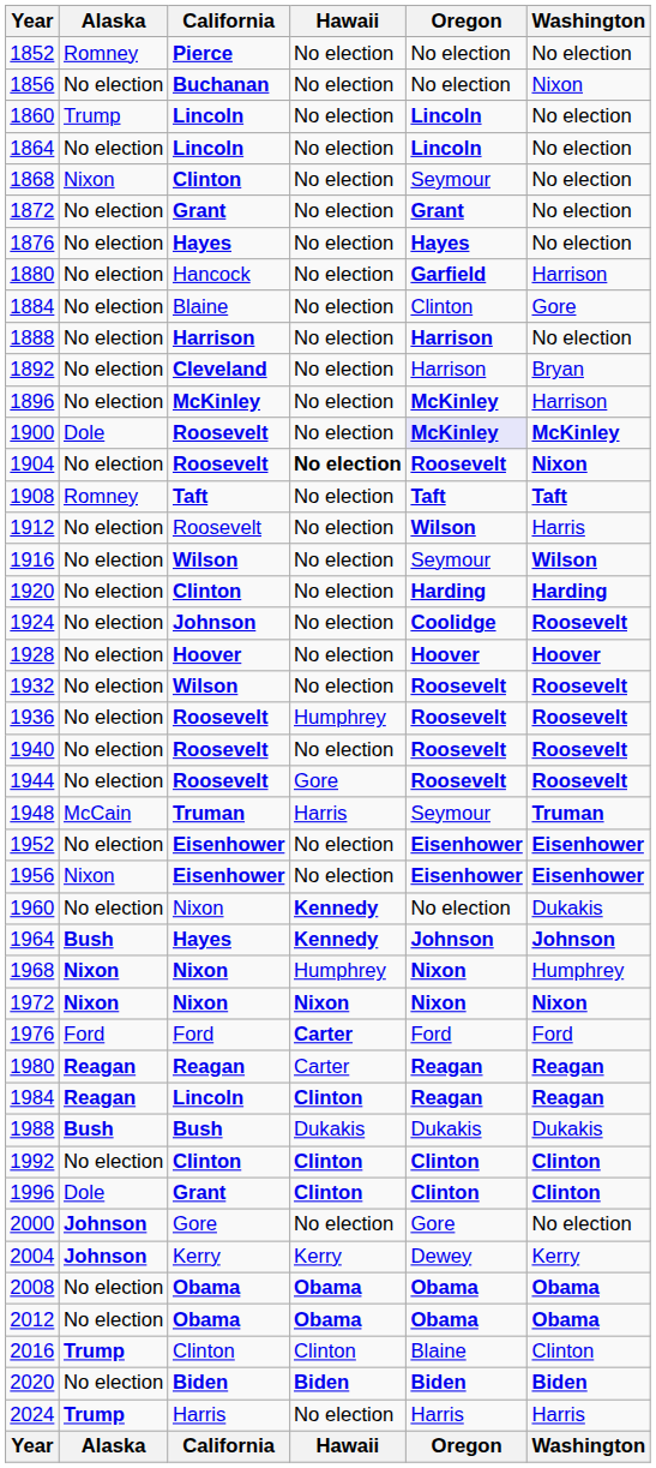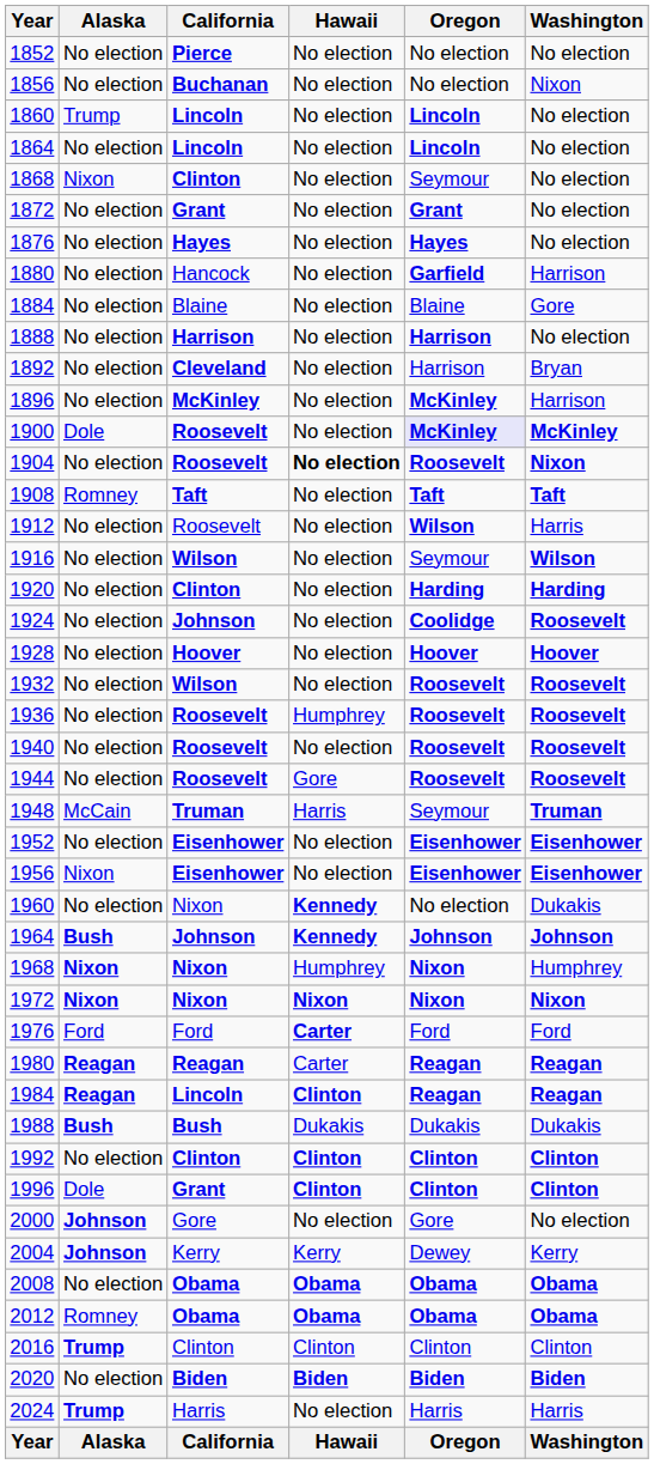1852 | Alaska: Romney -> No election
1884 | Oregon: Clinton -> Blaine
1964 | California: Hayes -> Johnson
2012 | Alaska: No election -> Romney
2016 | Oregon: Blaine -> Clinton
